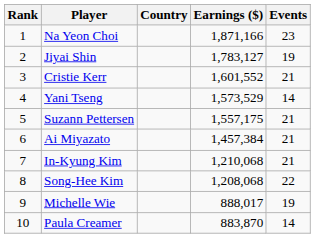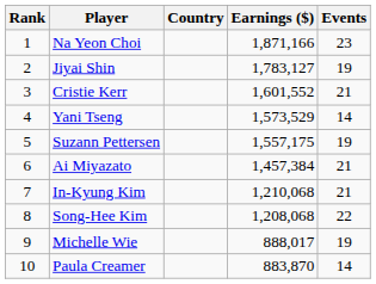Suzann Pettersen | Events: 21 -> 19
